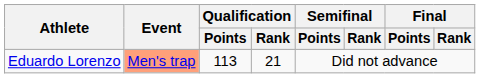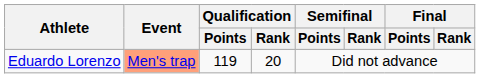Eduardo Lorenzo | Qualification / Points: 113 -> 119
Eduardo Lorenzo | Qualification / Rank: 21 -> 20
